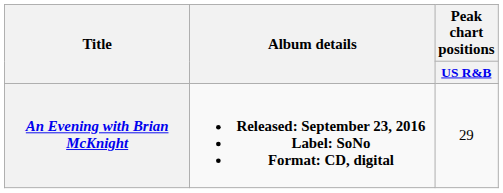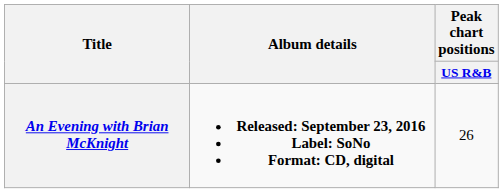An Evening with Brian McKnight | Peak chart positions / US R&B: 29 -> 26
